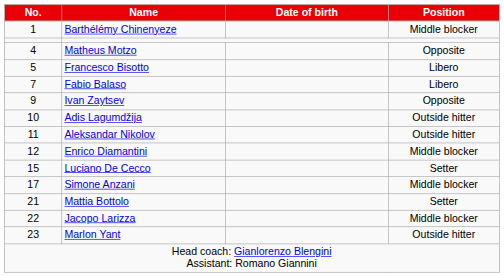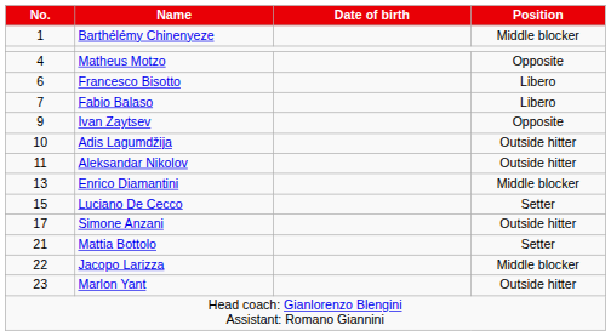Francesco Bisotto | No.: 5 -> 6
Enrico Diamantini | No.: 12 -> 13
Simone Anzani | Position: Middle blocker -> Outside hitter
